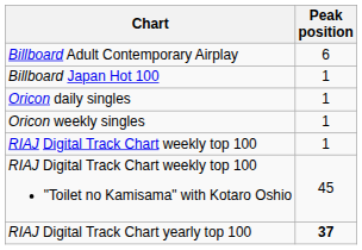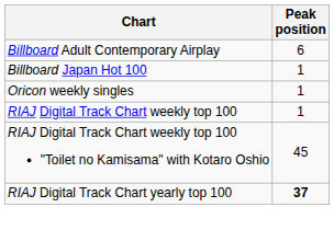- row: Oricon daily singles | 1
